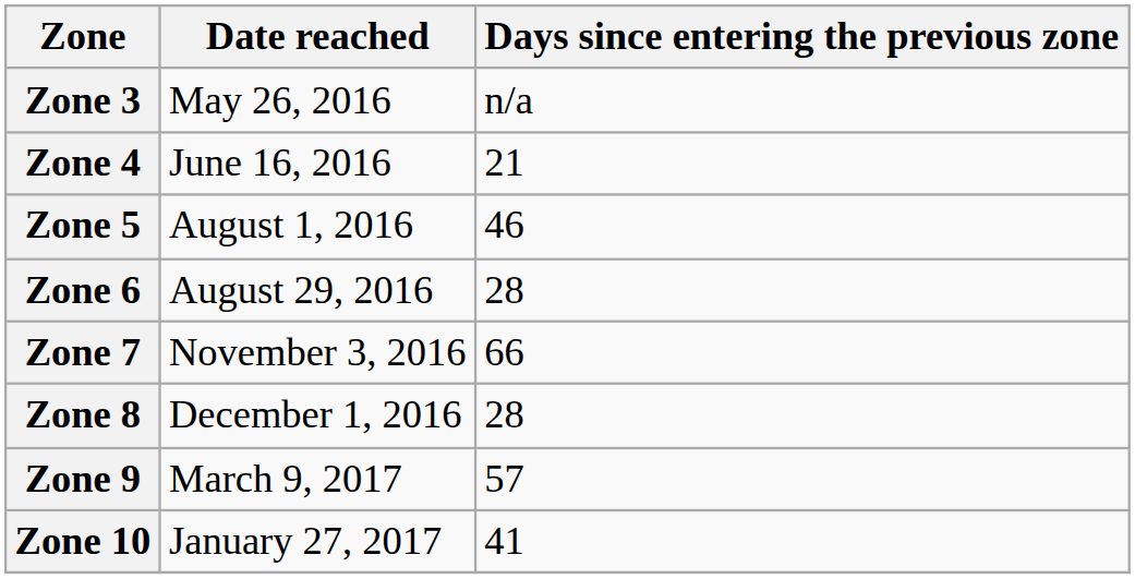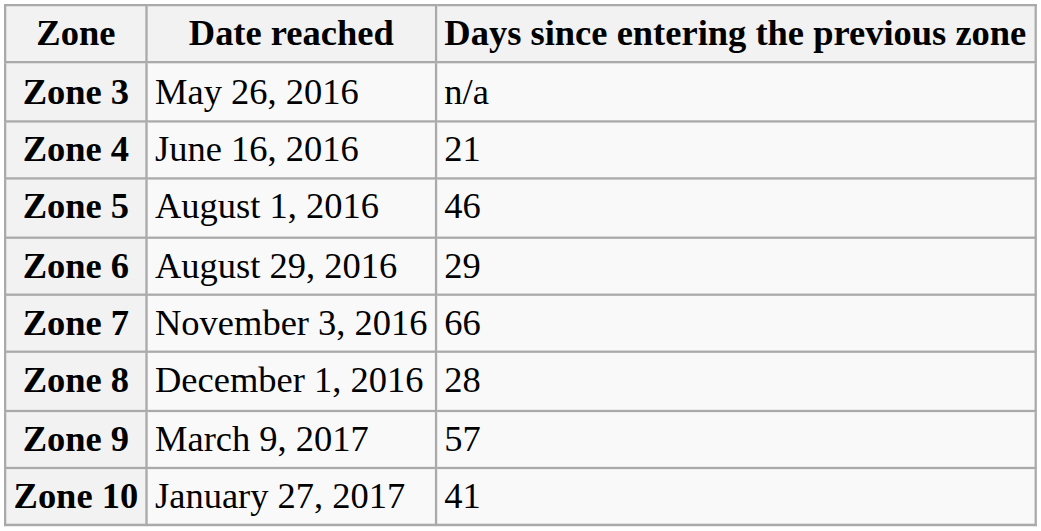Zone 6 | Days since entering the previous zone: 28 -> 29
